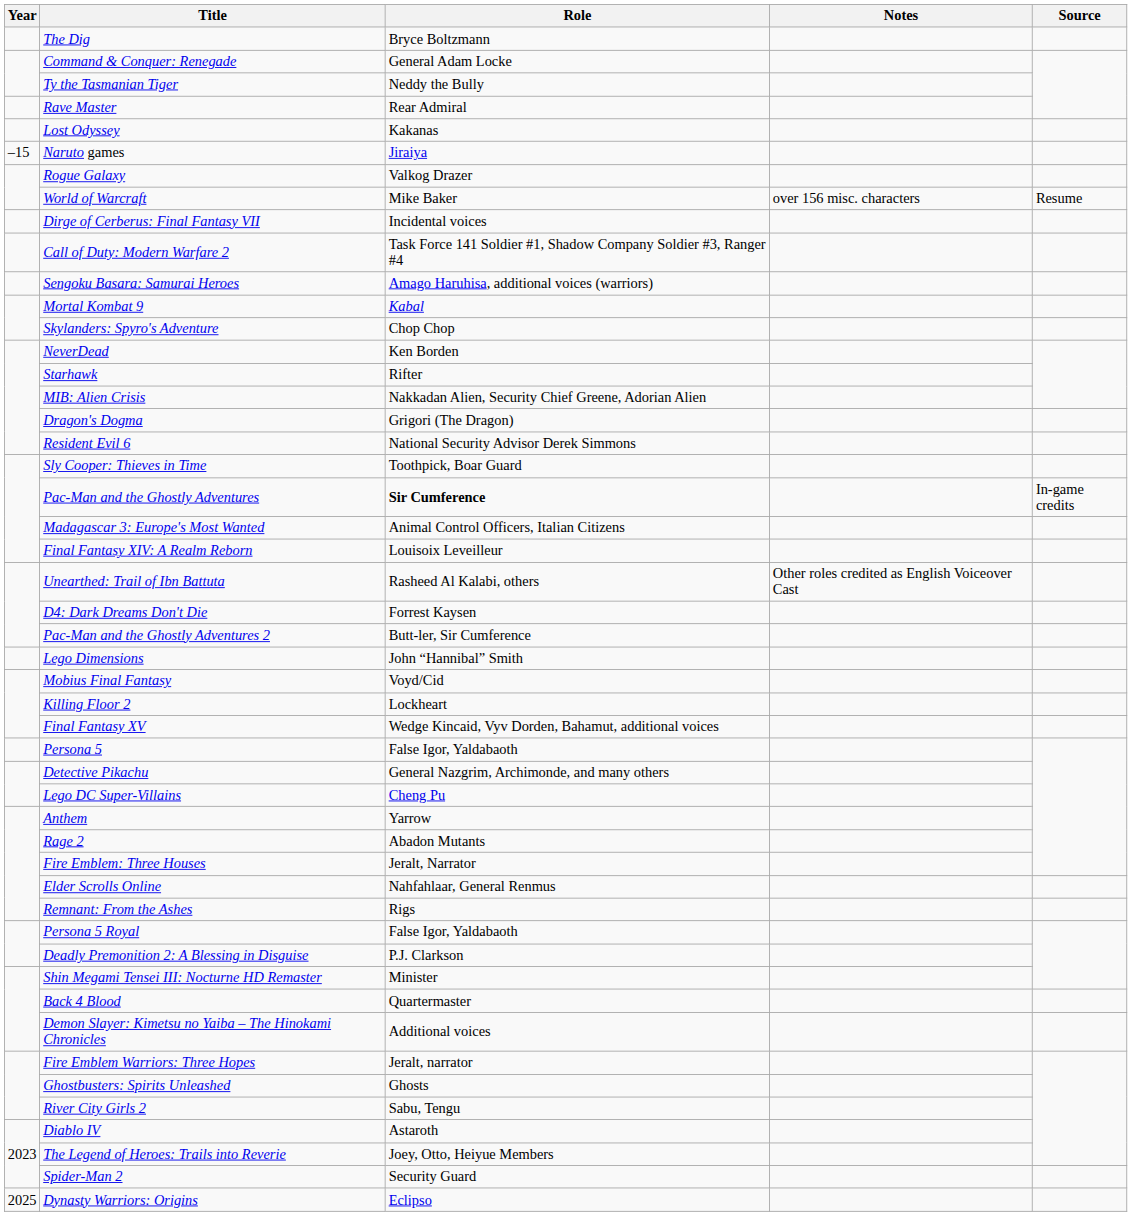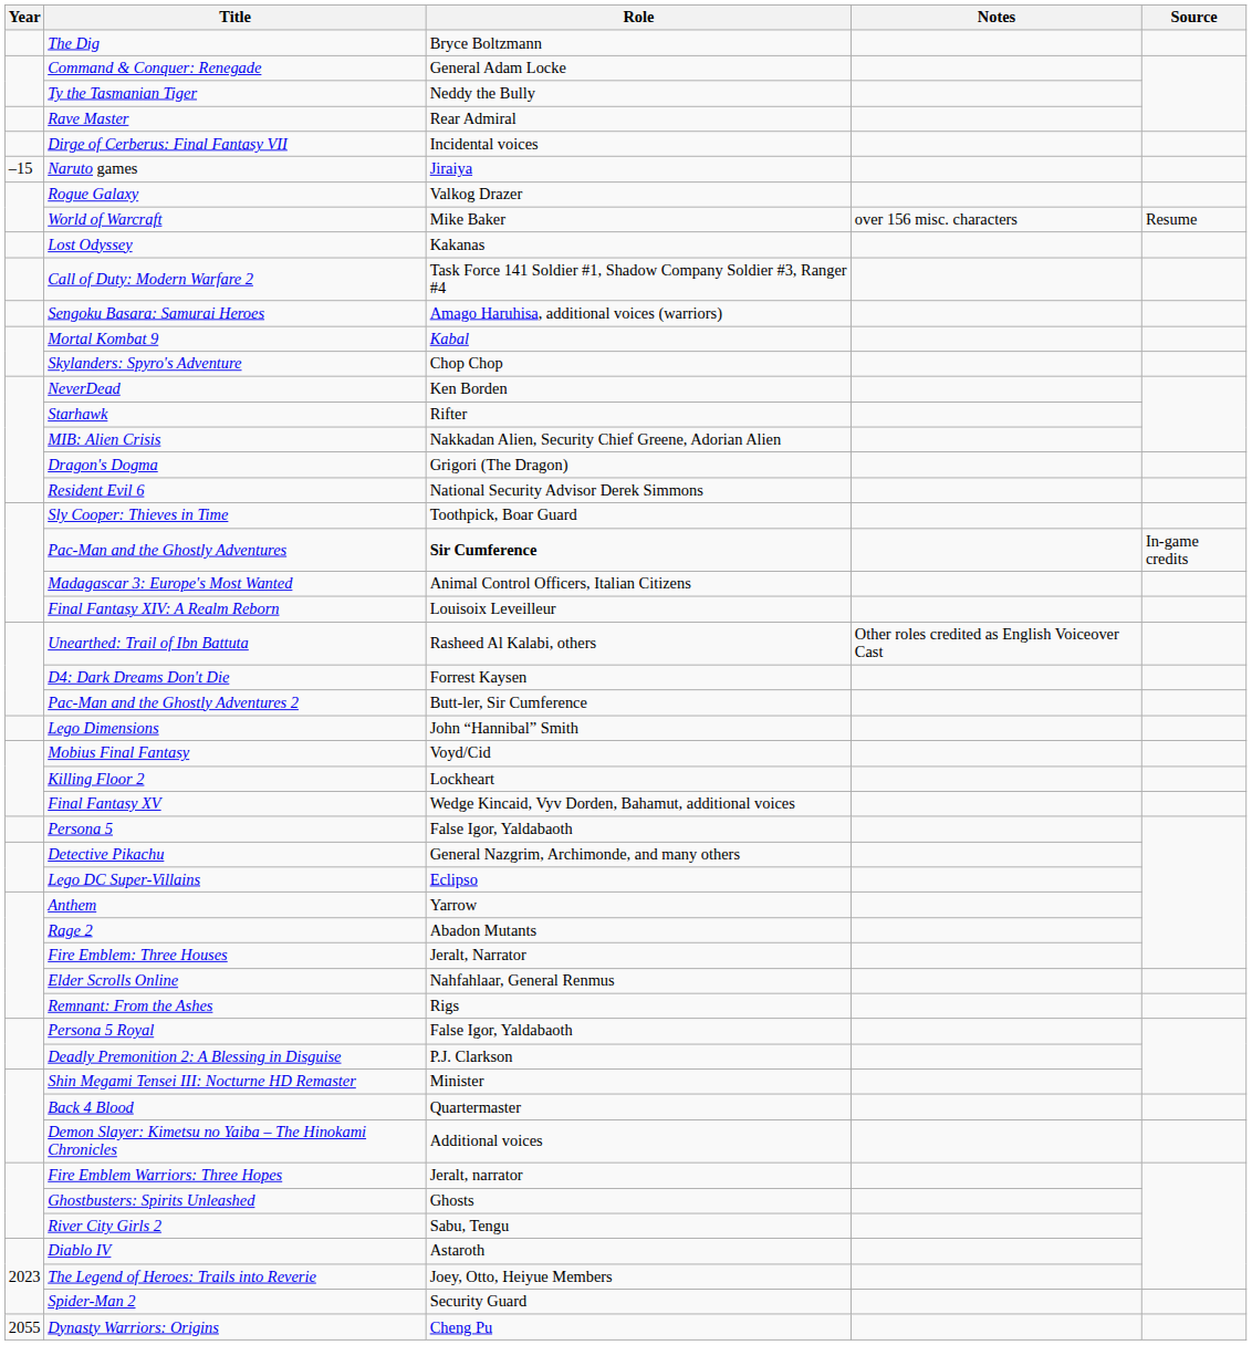rows swapped: Dirge of Cerberus: Final Fantasy VII <-> Lost Odyssey
Lego DC Super-Villains | Role: Cheng Pu -> Eclipso
Dynasty Warriors: Origins | Year: 2025 -> 2055
Dynasty Warriors: Origins | Role: Eclipso -> Cheng Pu
